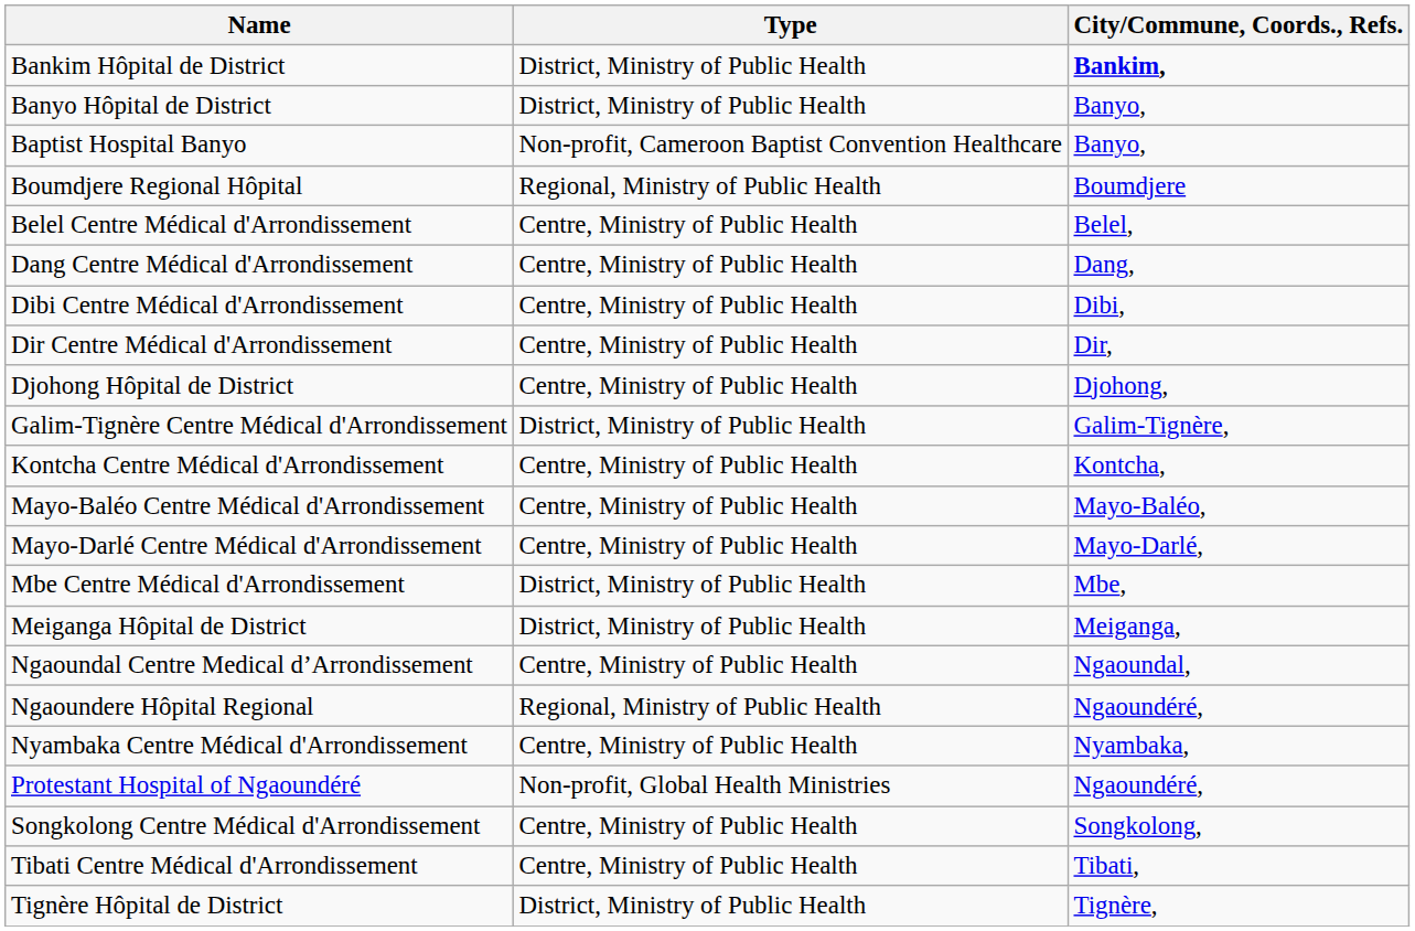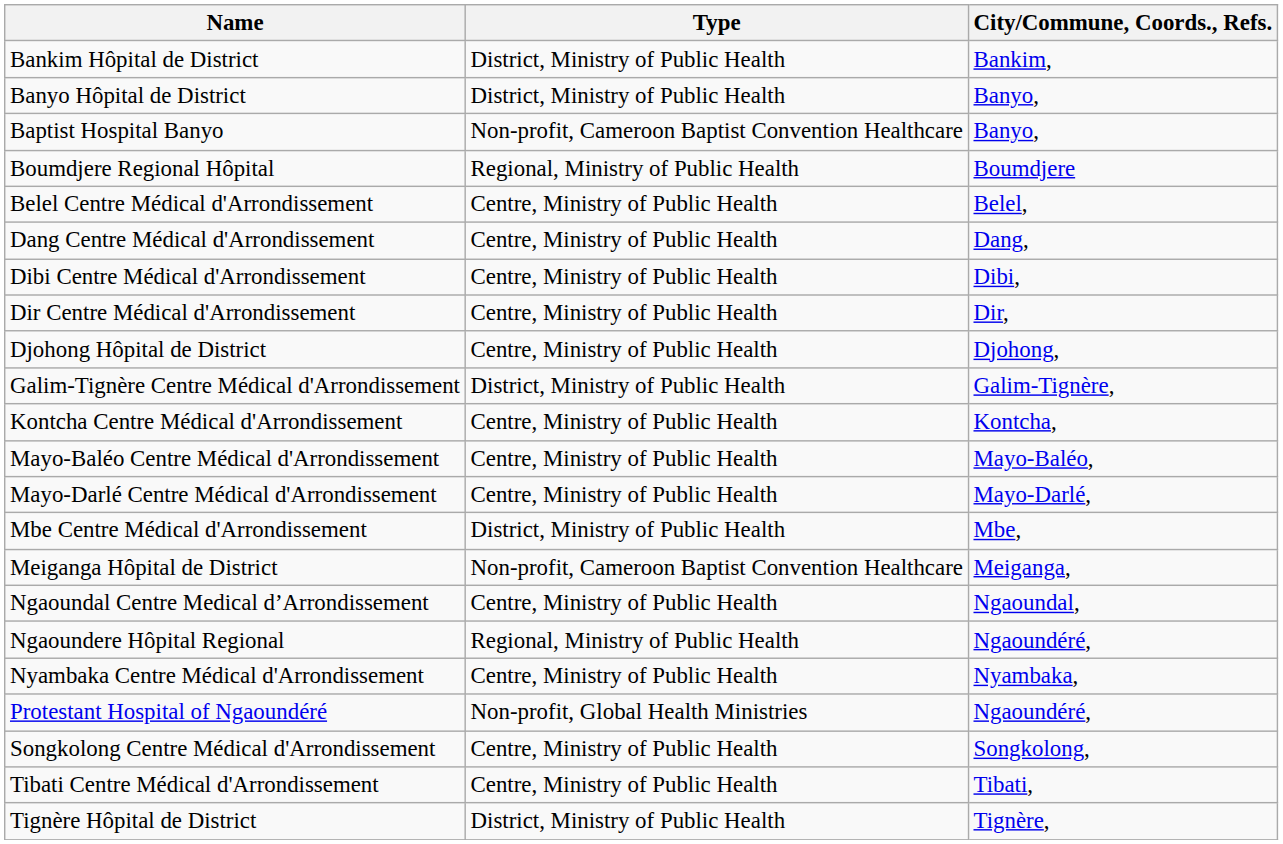Bankim Hôpital de District | City/Commune, Coords., Refs.: bold -> normal
Meiganga Hôpital de District | Type: District, Ministry of Public Health -> Non-profit, Cameroon Baptist Convention Healthcare
